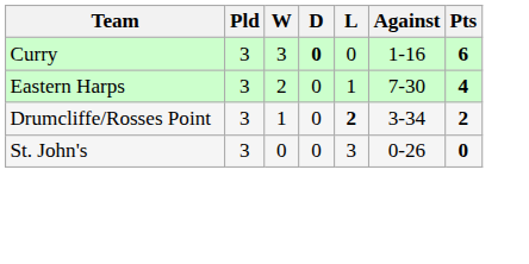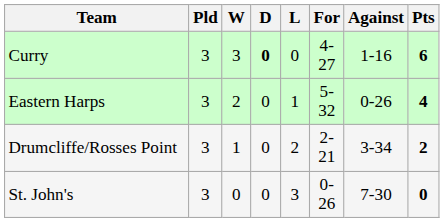+ column: For | 4-27 | 5-32 | 2-21 | 0-26
Eastern Harps | Against: 7-30 -> 0-26
Drumcliffe/Rosses Point | L: bold -> normal
St. John's | Against: 0-26 -> 7-30
